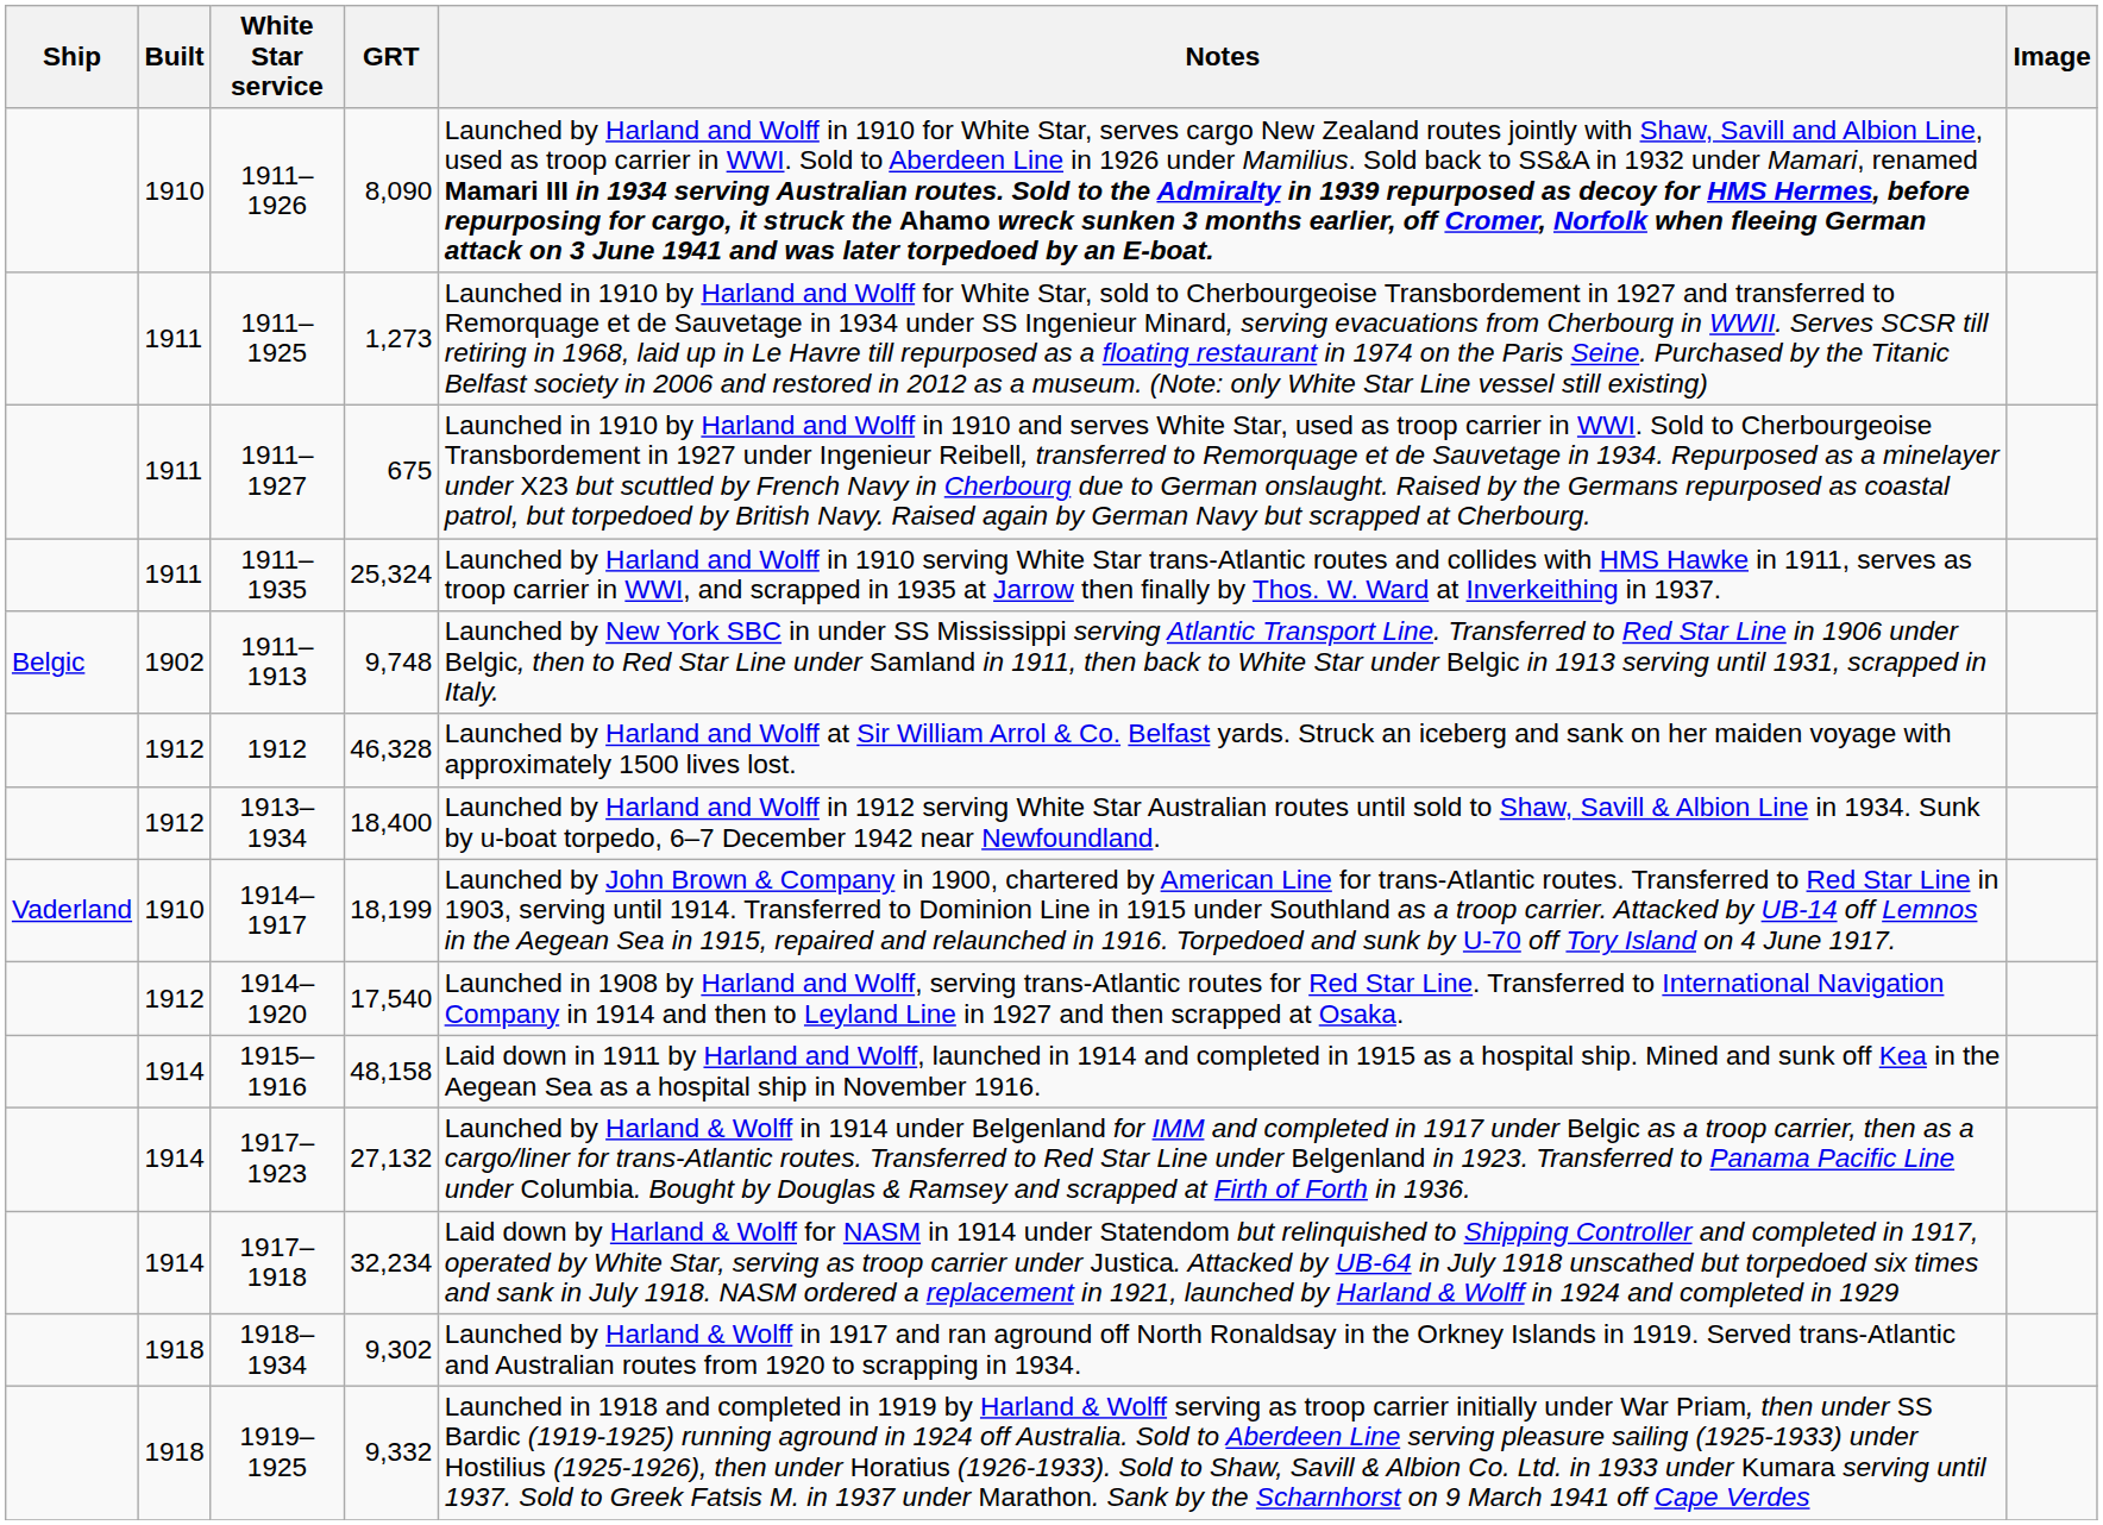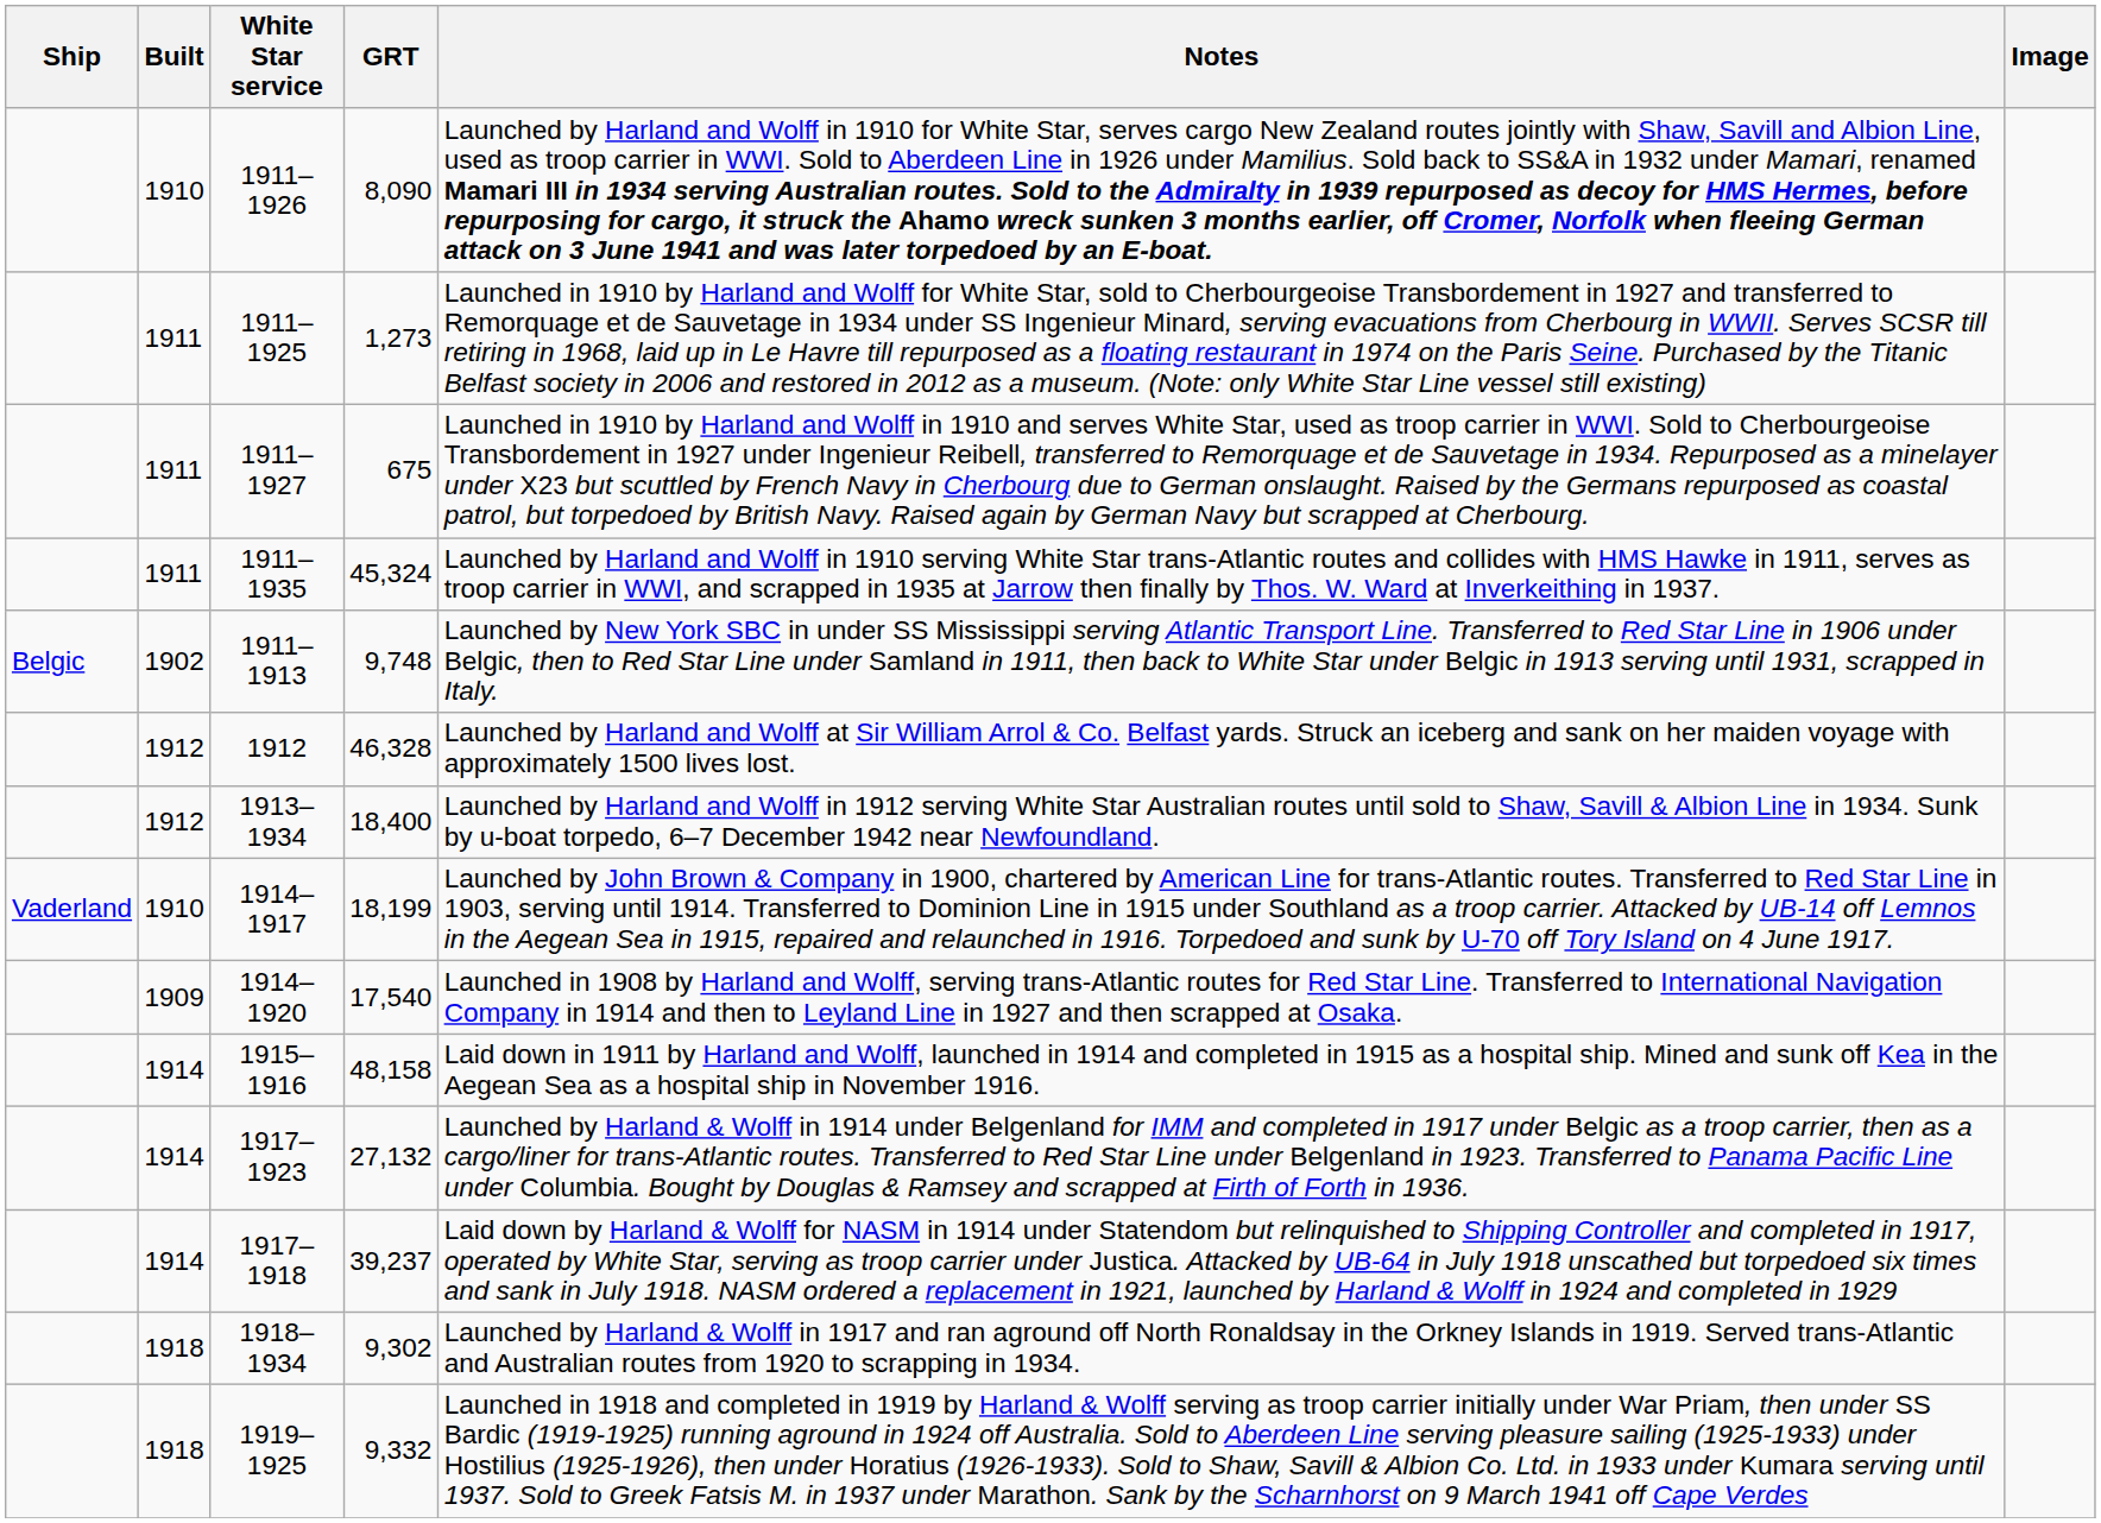1911–1935 | GRT: 25,324 -> 45,324
1914–1920 | Built: 1912 -> 1909
1917–1918 | GRT: 32,234 -> 39,237
